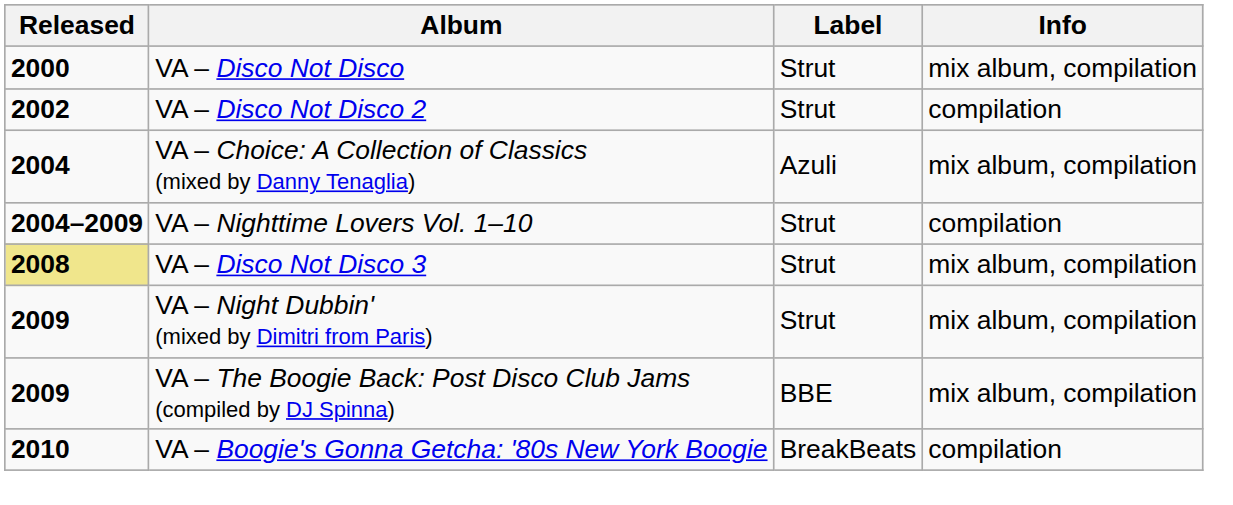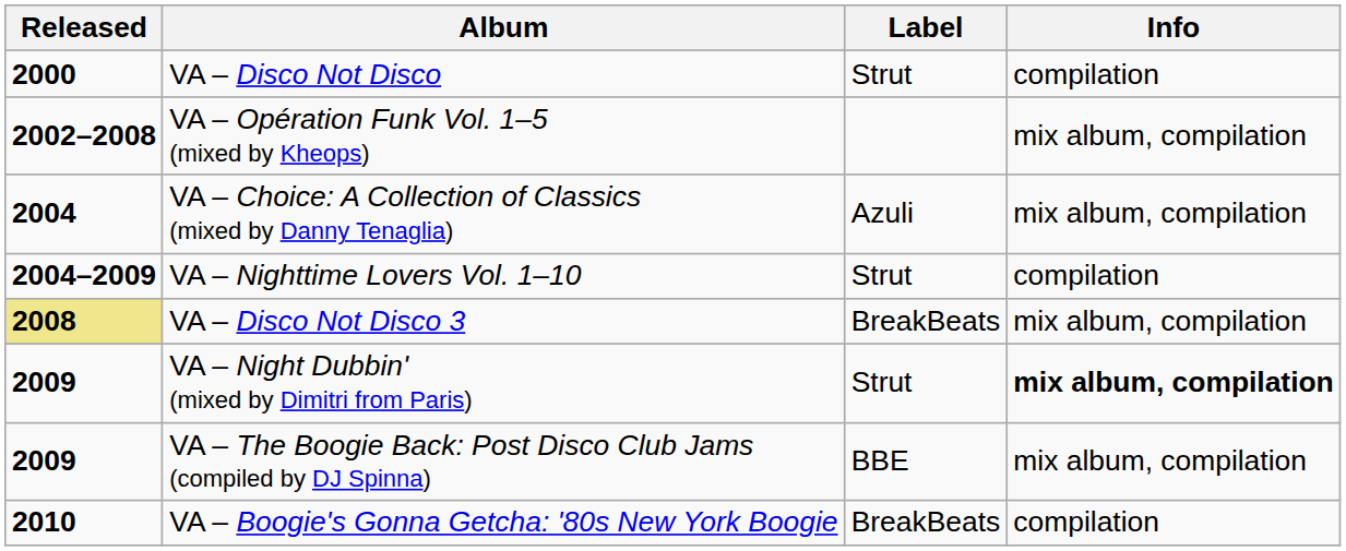VA – Disco Not Disco | Info: mix album, compilation -> compilation
- row: 2002 | VA – Disco Not Disco 2 | Strut | compilation
+ row: 2002–2008 | VA – Opération Funk Vol. 1–5 (mixed by Kheops) | mix album, compilation
VA – Disco Not Disco 3 | Label: Strut -> BreakBeats
VA – Night Dubbin' (mixed by Dimitri from Paris) | Info: normal -> bold
